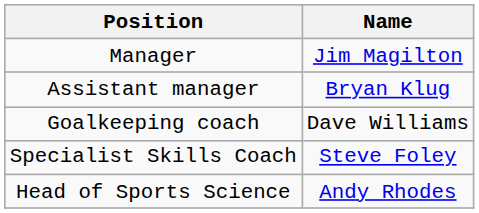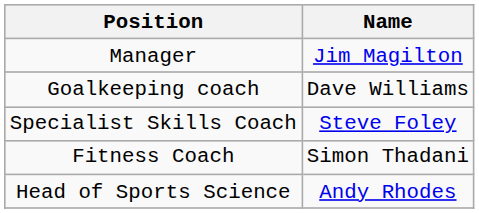- row: Assistant manager | Bryan Klug
+ row: Fitness Coach | Simon Thadani
